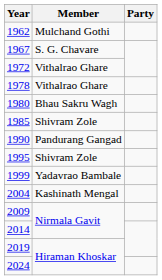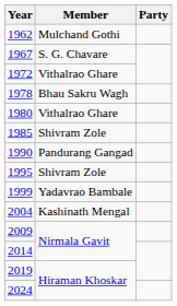1978 | Member: Vithalrao Ghare -> Bhau Sakru Wagh
1980 | Member: Bhau Sakru Wagh -> Vithalrao Ghare
